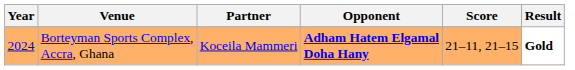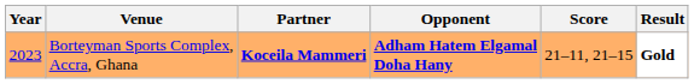Borteyman Sports Complex, Accra, Ghana | Year: 2024 -> 2023
Borteyman Sports Complex, Accra, Ghana | Partner: normal -> bold
